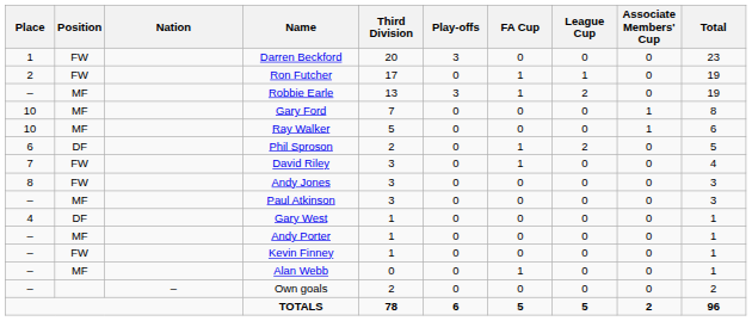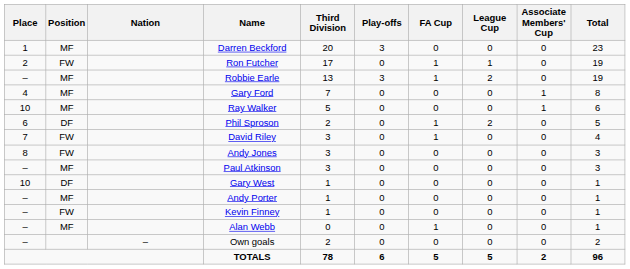Darren Beckford | Position: FW -> MF
Gary Ford | Place: 10 -> 4
Gary West | Place: 4 -> 10
